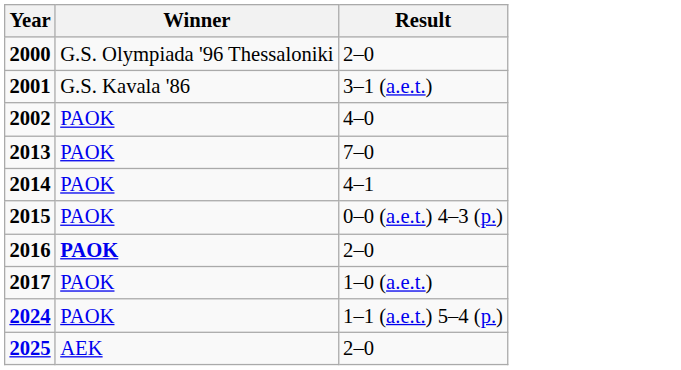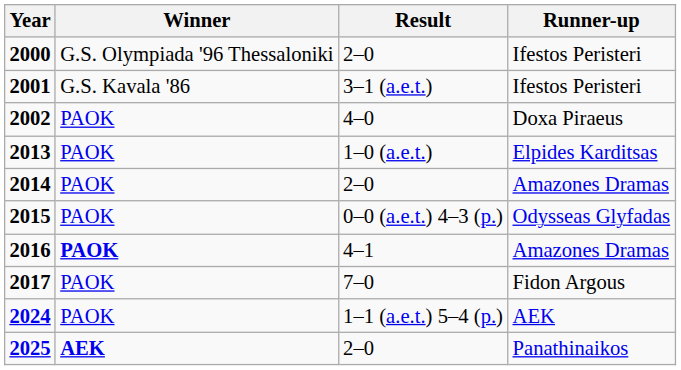+ column: Runner-up | Ifestos Peristeri | Ifestos Peristeri | Doxa Piraeus | Elpides Karditsas | Amazones Dramas | Odysseas Glyfadas | Amazones Dramas | Fidon Argous | AEK | Panathinaikos
2013 | Result: 7–0 -> 1–0 (a.e.t.)
2014 | Result: 4–1 -> 2–0
2016 | Result: 2–0 -> 4–1
2017 | Result: 1–0 (a.e.t.) -> 7–0
2025 | Winner: normal -> bold
